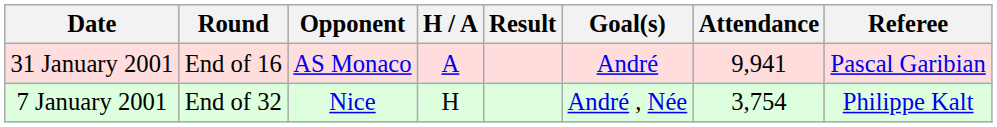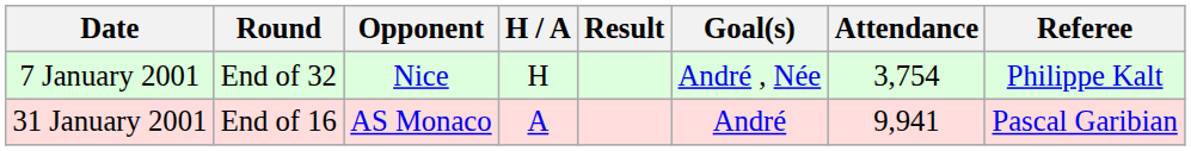rows swapped: 7 January 2001 <-> 31 January 2001
